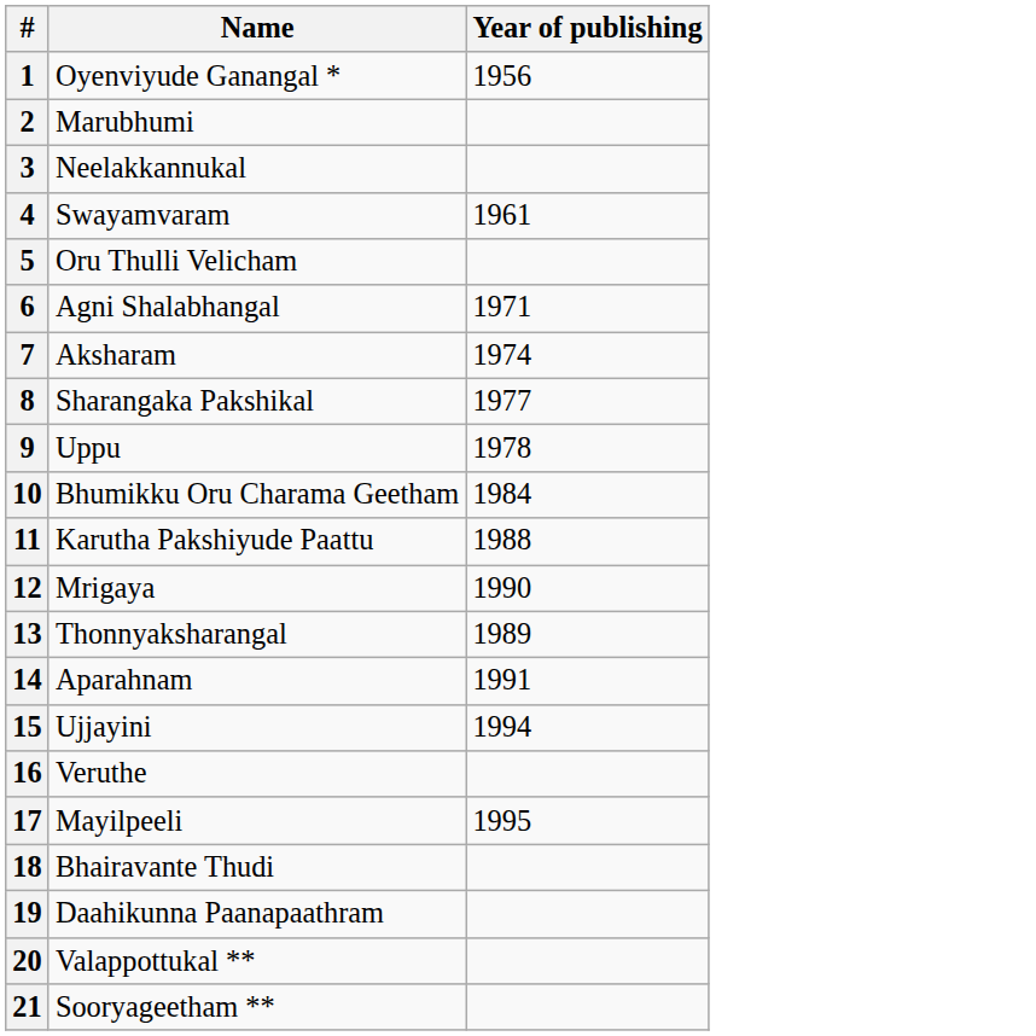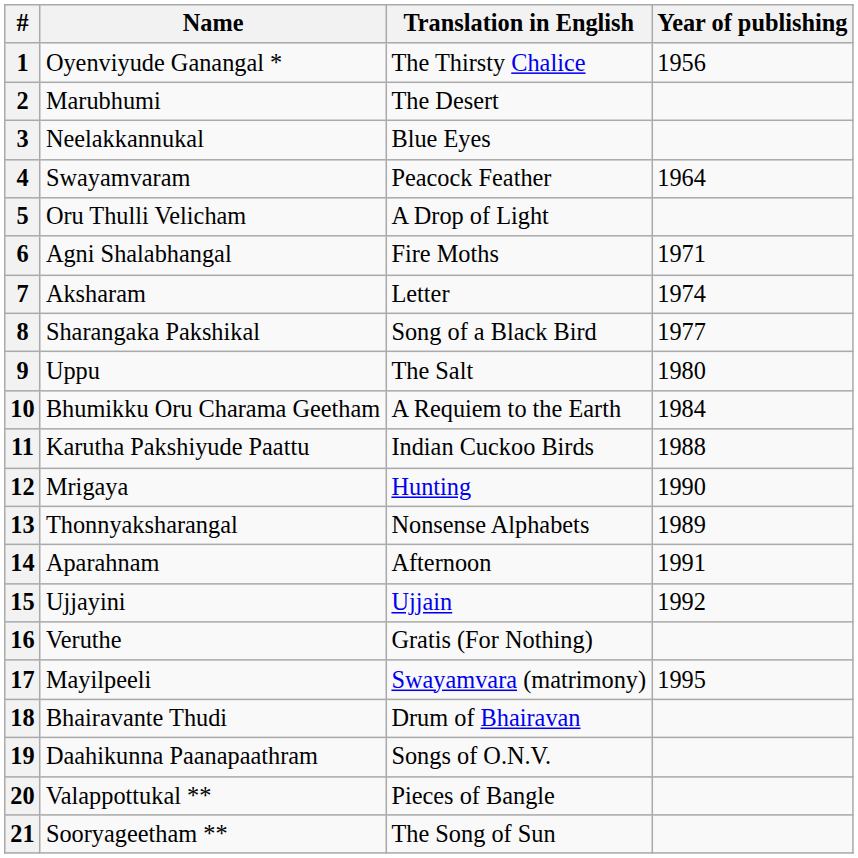+ column: Translation in English | The Thirsty Chalice | The Desert | Blue Eyes | Peacock Feather | A Drop of Light | Fire Moths | Letter | Song of a Black Bird | The Salt | A Requiem to the Earth | Indian Cuckoo Birds | Hunting | Nonsense Alphabets | Afternoon | Ujjain | Gratis (For Nothing) | Swayamvara (matrimony) | Drum of Bhairavan | Songs of O.N.V. | Pieces of Bangle | The Song of Sun
4 | Year of publishing: 1961 -> 1964
9 | Year of publishing: 1978 -> 1980
15 | Year of publishing: 1994 -> 1992
